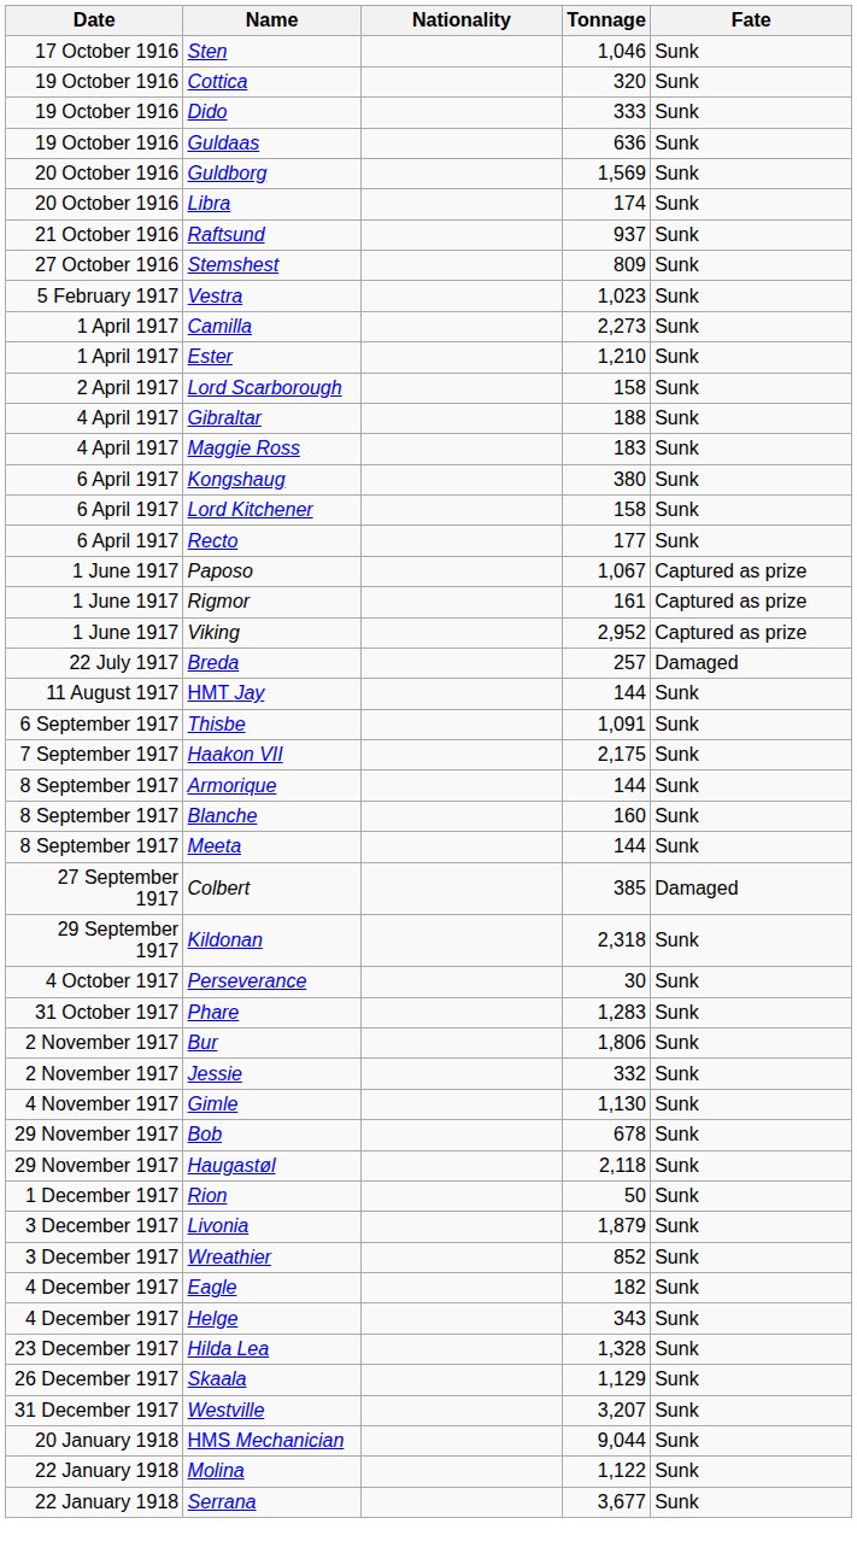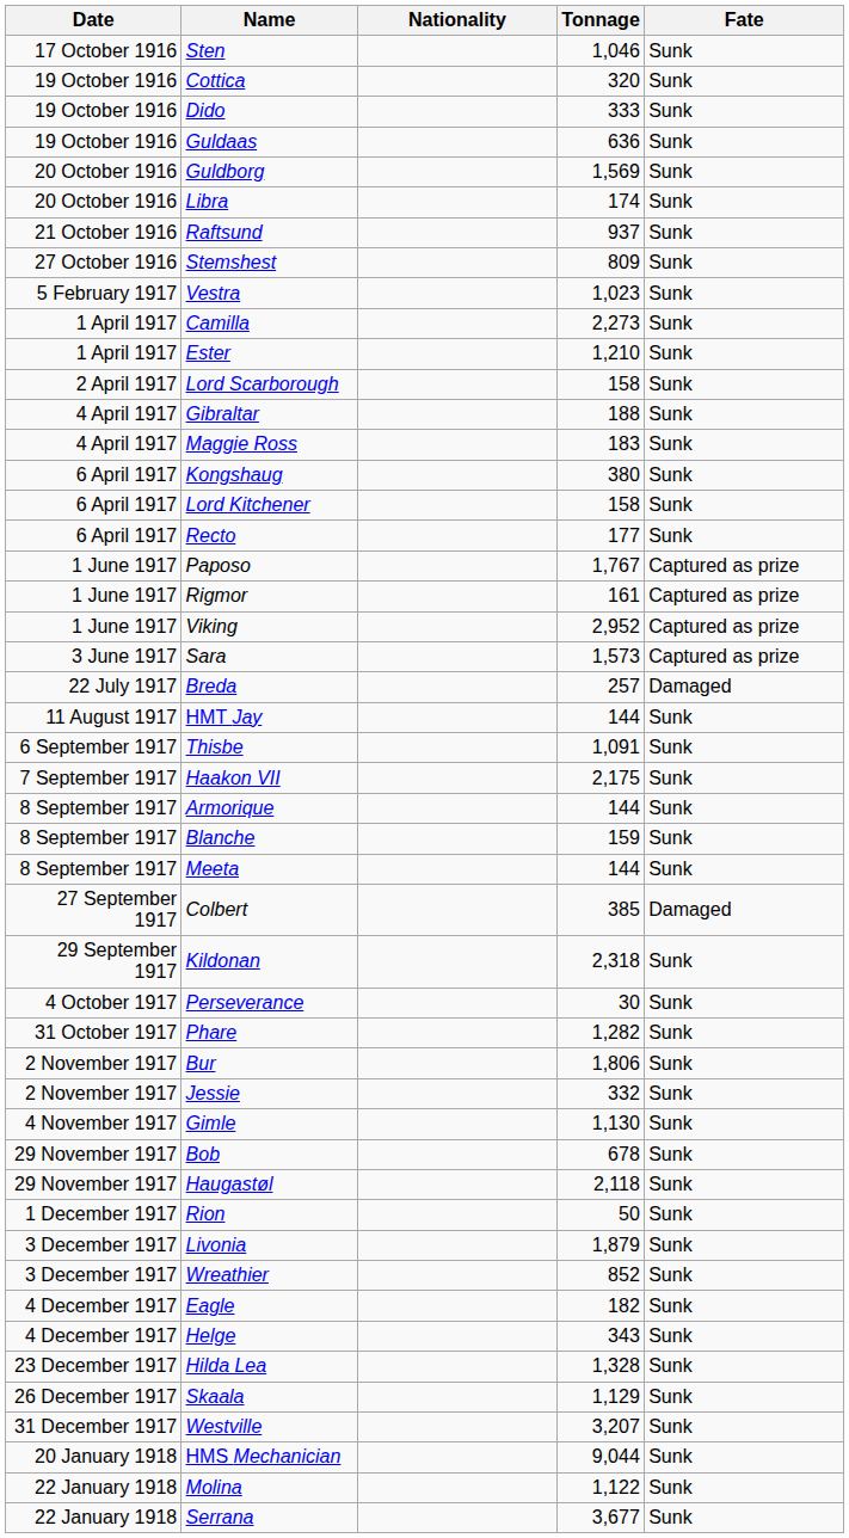Paposo | Tonnage: 1,067 -> 1,767
+ row: 3 June 1917 | Sara | 1,573 | Captured as prize
Blanche | Tonnage: 160 -> 159
Phare | Tonnage: 1,283 -> 1,282
